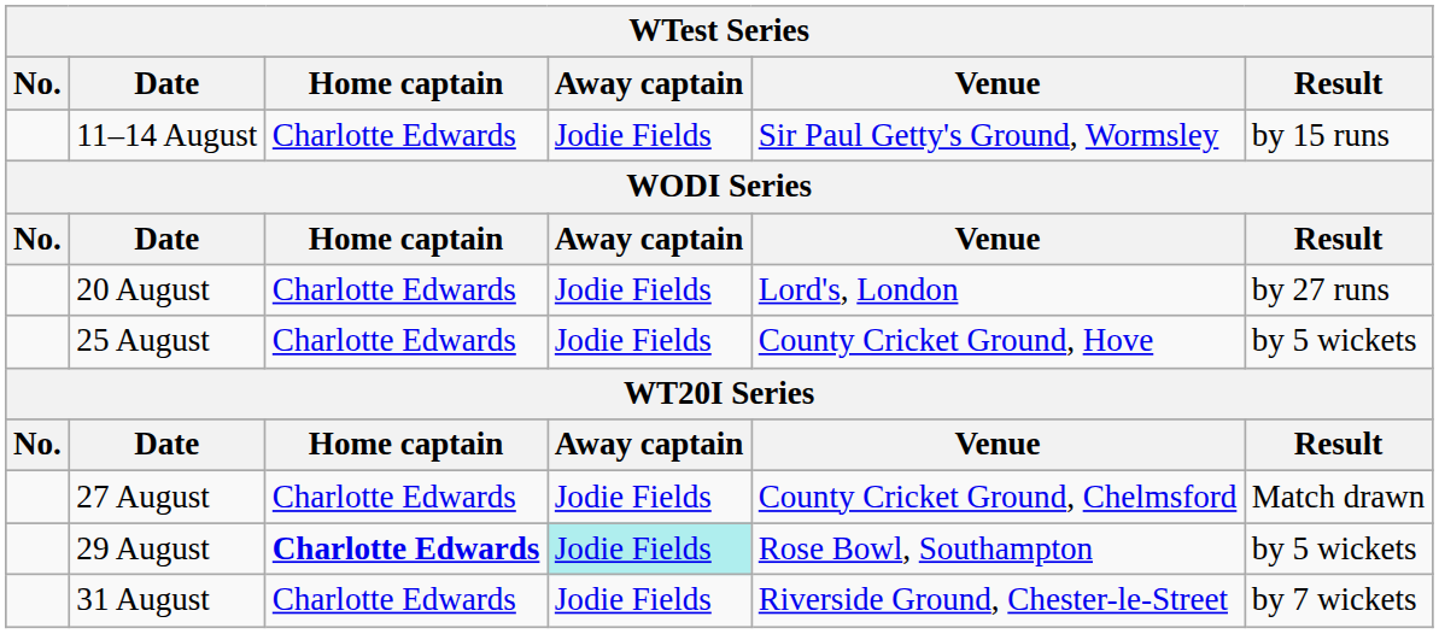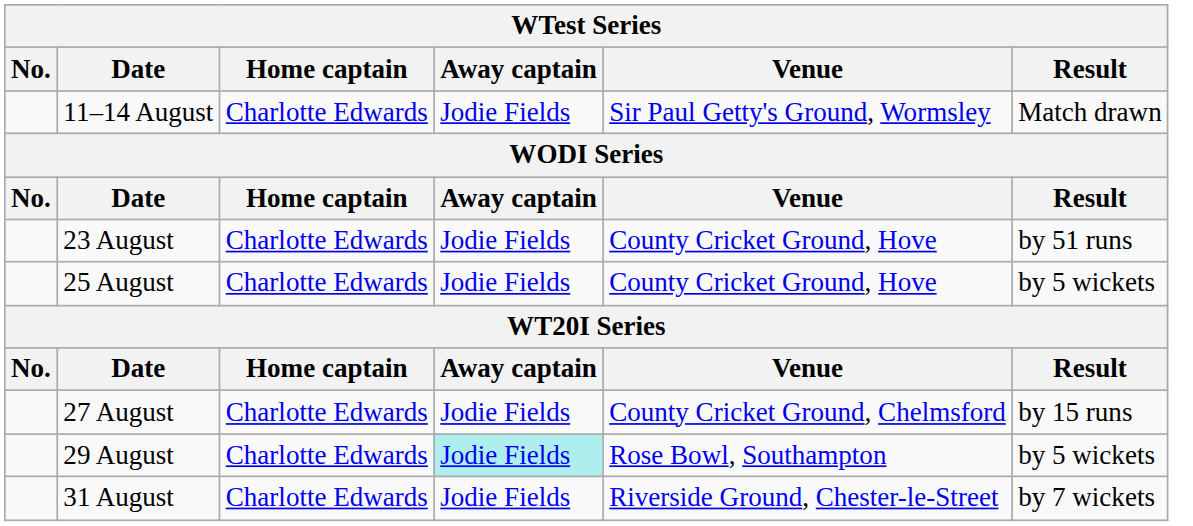11–14 August | Result: by 15 runs -> Match drawn
- row: 20 August | Charlotte Edwards | Jodie Fields | Lord's, London | by 27 runs
+ row: 23 August | Charlotte Edwards | Jodie Fields | County Cricket Ground, Hove | by 51 runs
27 August | Result: Match drawn -> by 15 runs
29 August | Home captain: bold -> normal
